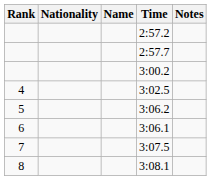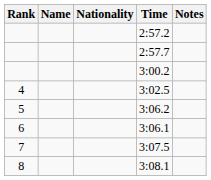columns swapped: Name <-> Nationality
